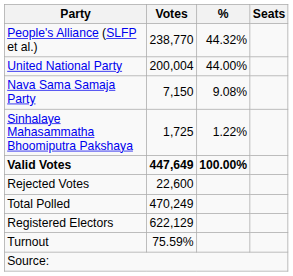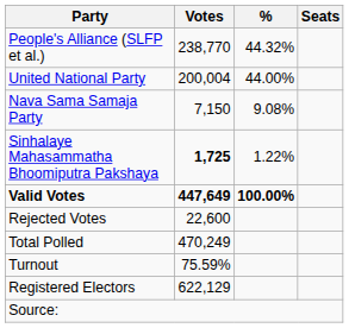Sinhalaye Mahasammatha Bhoomiputra Pakshaya | Votes: normal -> bold
rows swapped: Registered Electors <-> Turnout
